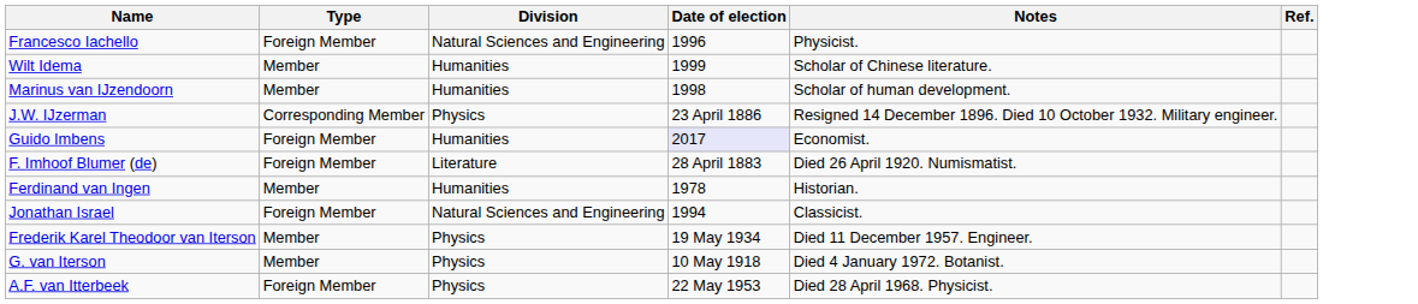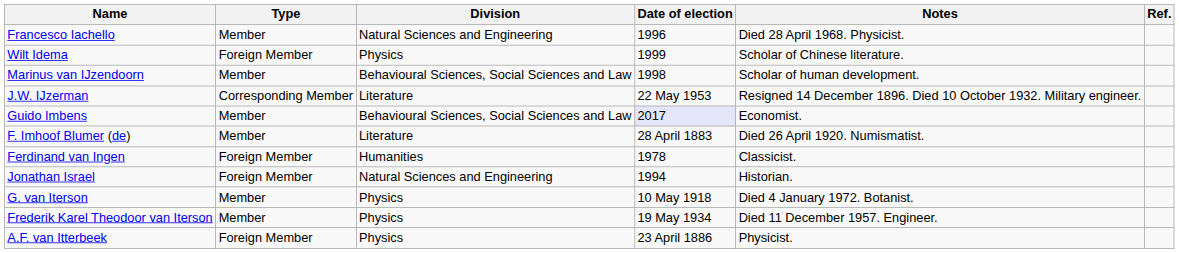Francesco Iachello | Type: Foreign Member -> Member
Francesco Iachello | Notes: Physicist. -> Died 28 April 1968. Physicist.
Wilt Idema | Type: Member -> Foreign Member
Wilt Idema | Division: Humanities -> Physics
Marinus van IJzendoorn | Division: Humanities -> Behavioural Sciences, Social Sciences and Law
J.W. IJzerman | Division: Physics -> Literature
J.W. IJzerman | Date of election: 23 April 1886 -> 22 May 1953
Guido Imbens | Type: Foreign Member -> Member
Guido Imbens | Division: Humanities -> Behavioural Sciences, Social Sciences and Law
F. Imhoof Blumer (de) | Type: Foreign Member -> Member
Ferdinand van Ingen | Type: Member -> Foreign Member
Ferdinand van Ingen | Notes: Historian. -> Classicist.
Jonathan Israel | Notes: Classicist. -> Historian.
rows swapped: G. van Iterson <-> Frederik Karel Theodoor van Iterson
A.F. van Itterbeek | Date of election: 22 May 1953 -> 23 April 1886
A.F. van Itterbeek | Notes: Died 28 April 1968. Physicist. -> Physicist.
